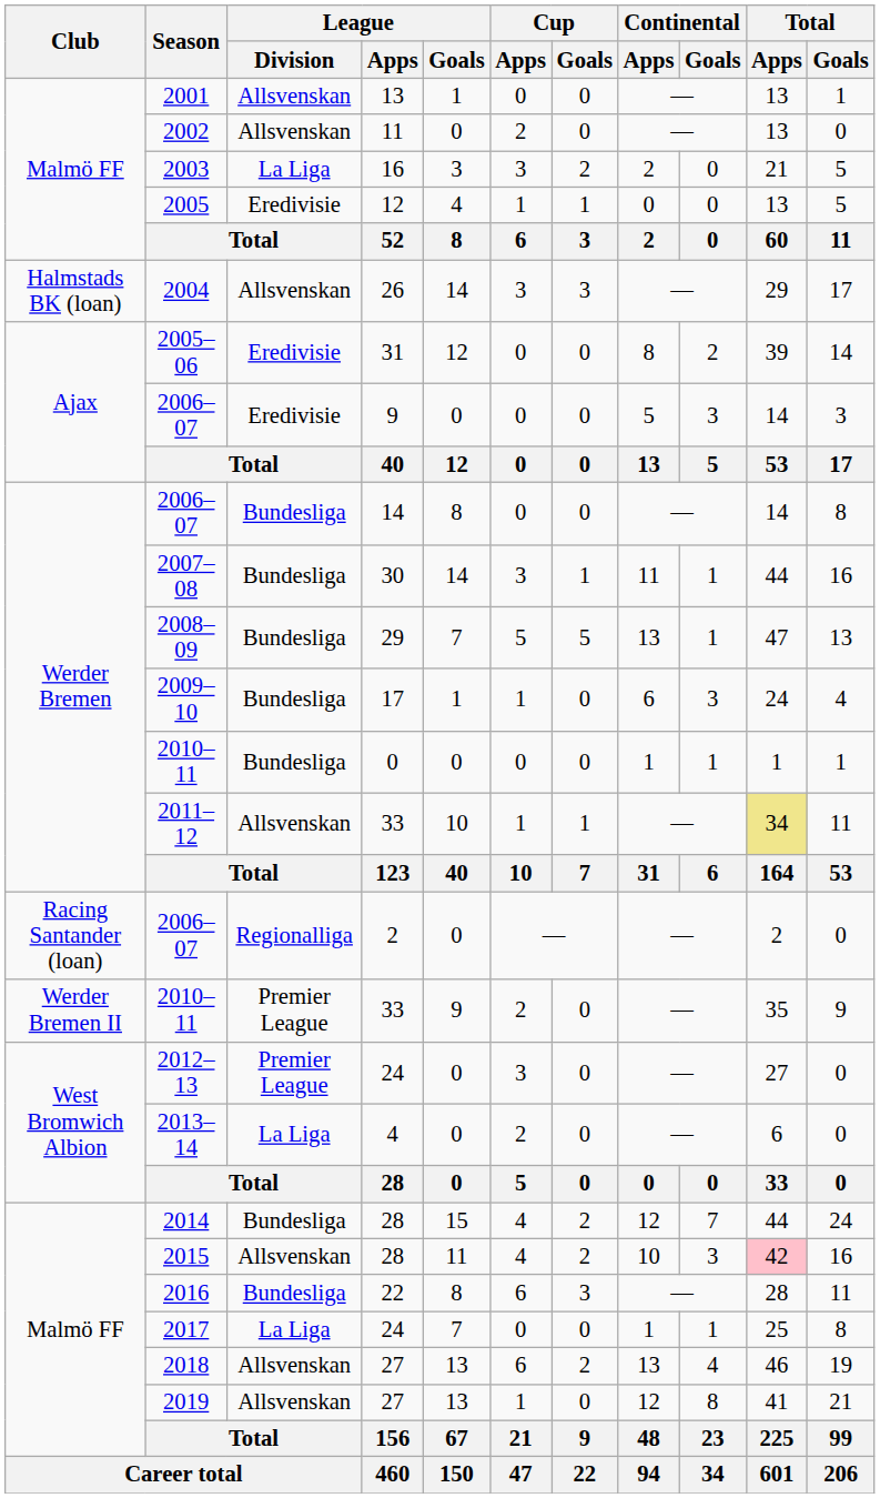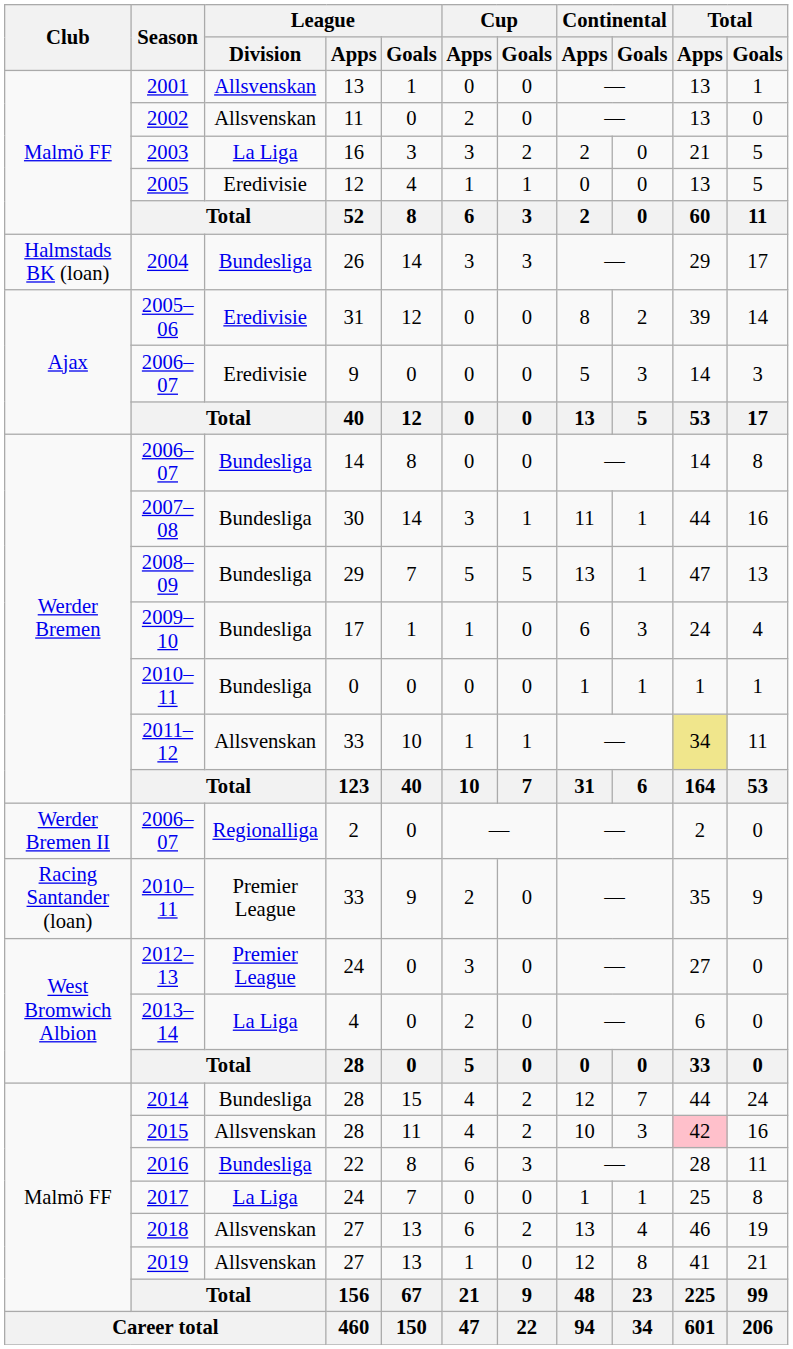2004 | League / Division: Allsvenskan -> Bundesliga
2006–07 / 2 | Club: Racing Santander (loan) -> Werder Bremen II
2010–11 / 33 | Club: Werder Bremen II -> Racing Santander (loan)
